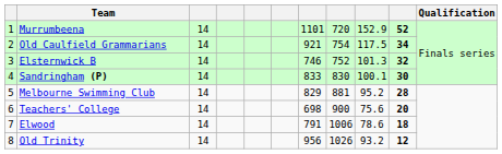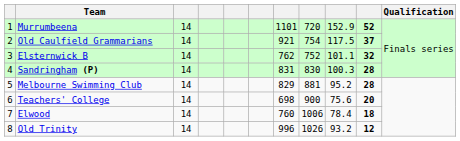Old Caulfield Grammarians | column 10: 34 -> 37
Elsternwick B | column 7: 746 -> 762
Elsternwick B | column 9: 101.3 -> 101.1
Sandringham (P) | column 7: 833 -> 831
Sandringham (P) | column 9: 100.1 -> 100.3
Sandringham (P) | column 10: 30 -> 28
Elwood | column 7: 791 -> 760
Elwood | column 9: 78.6 -> 78.4
Old Trinity | column 7: 956 -> 996
